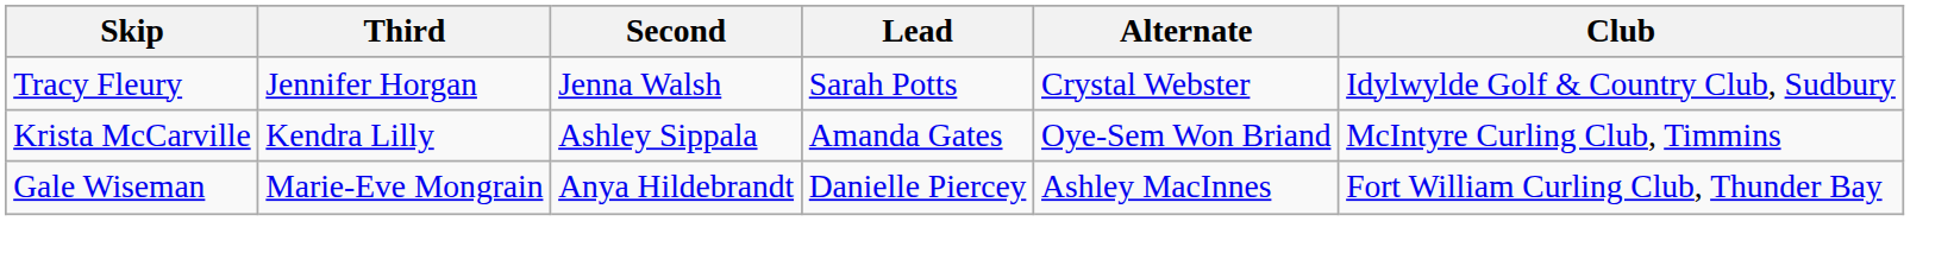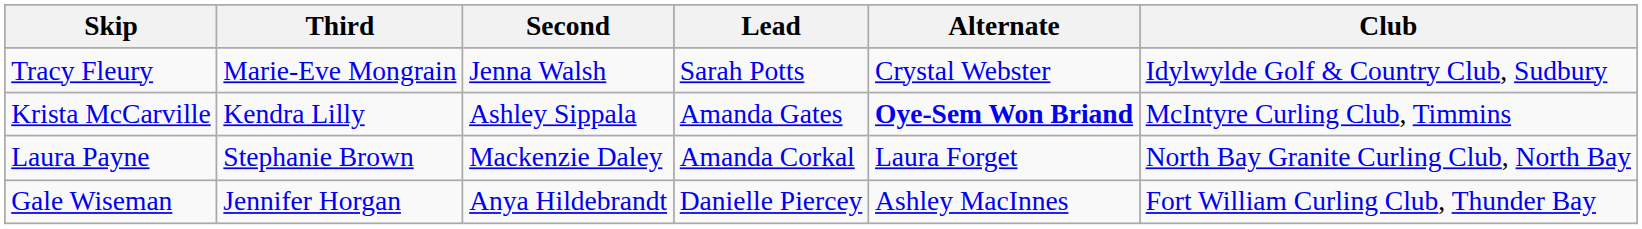Tracy Fleury | Third: Jennifer Horgan -> Marie-Eve Mongrain
Krista McCarville | Alternate: normal -> bold
+ row: Laura Payne | Stephanie Brown | Mackenzie Daley | Amanda Corkal | Laura Forget | North Bay Granite Curling Club, North Bay
Gale Wiseman | Third: Marie-Eve Mongrain -> Jennifer Horgan
